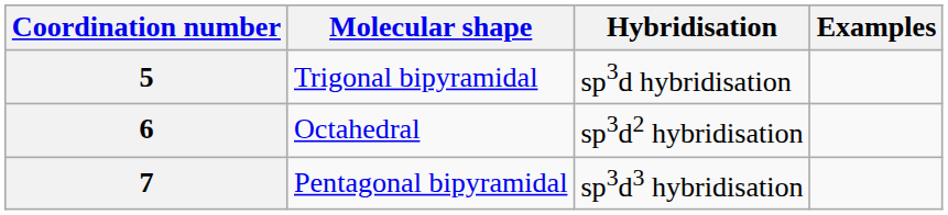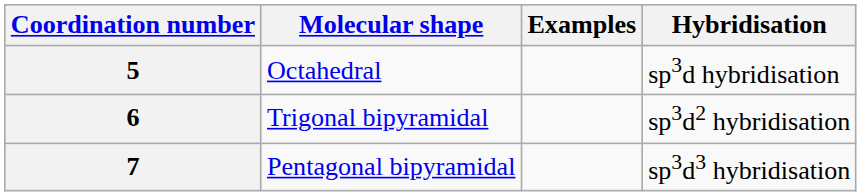columns swapped: Hybridisation <-> Examples
5 | Molecular shape: Trigonal bipyramidal -> Octahedral
6 | Molecular shape: Octahedral -> Trigonal bipyramidal
